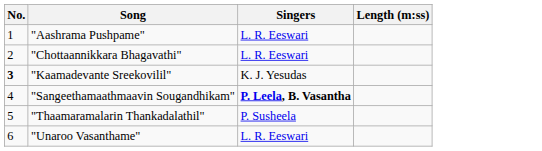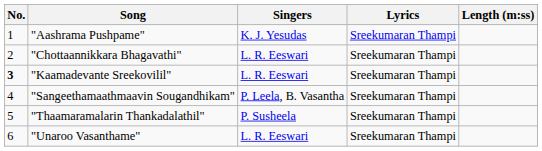+ column: Lyrics | Sreekumaran Thampi | Sreekumaran Thampi | Sreekumaran Thampi | Sreekumaran Thampi | Sreekumaran Thampi | Sreekumaran Thampi
"Aashrama Pushpame" | Singers: L. R. Eeswari -> K. J. Yesudas
"Kaamadevante Sreekovilil" | Singers: K. J. Yesudas -> L. R. Eeswari
"Sangeethamaathmaavin Sougandhikam" | Singers: bold -> normal
